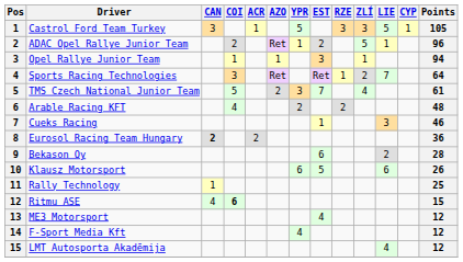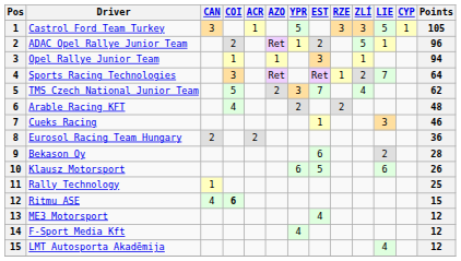TMS Czech National Junior Team | Points: 61 -> 62
Eurosol Racing Team Hungary | CAN: bold -> normal
